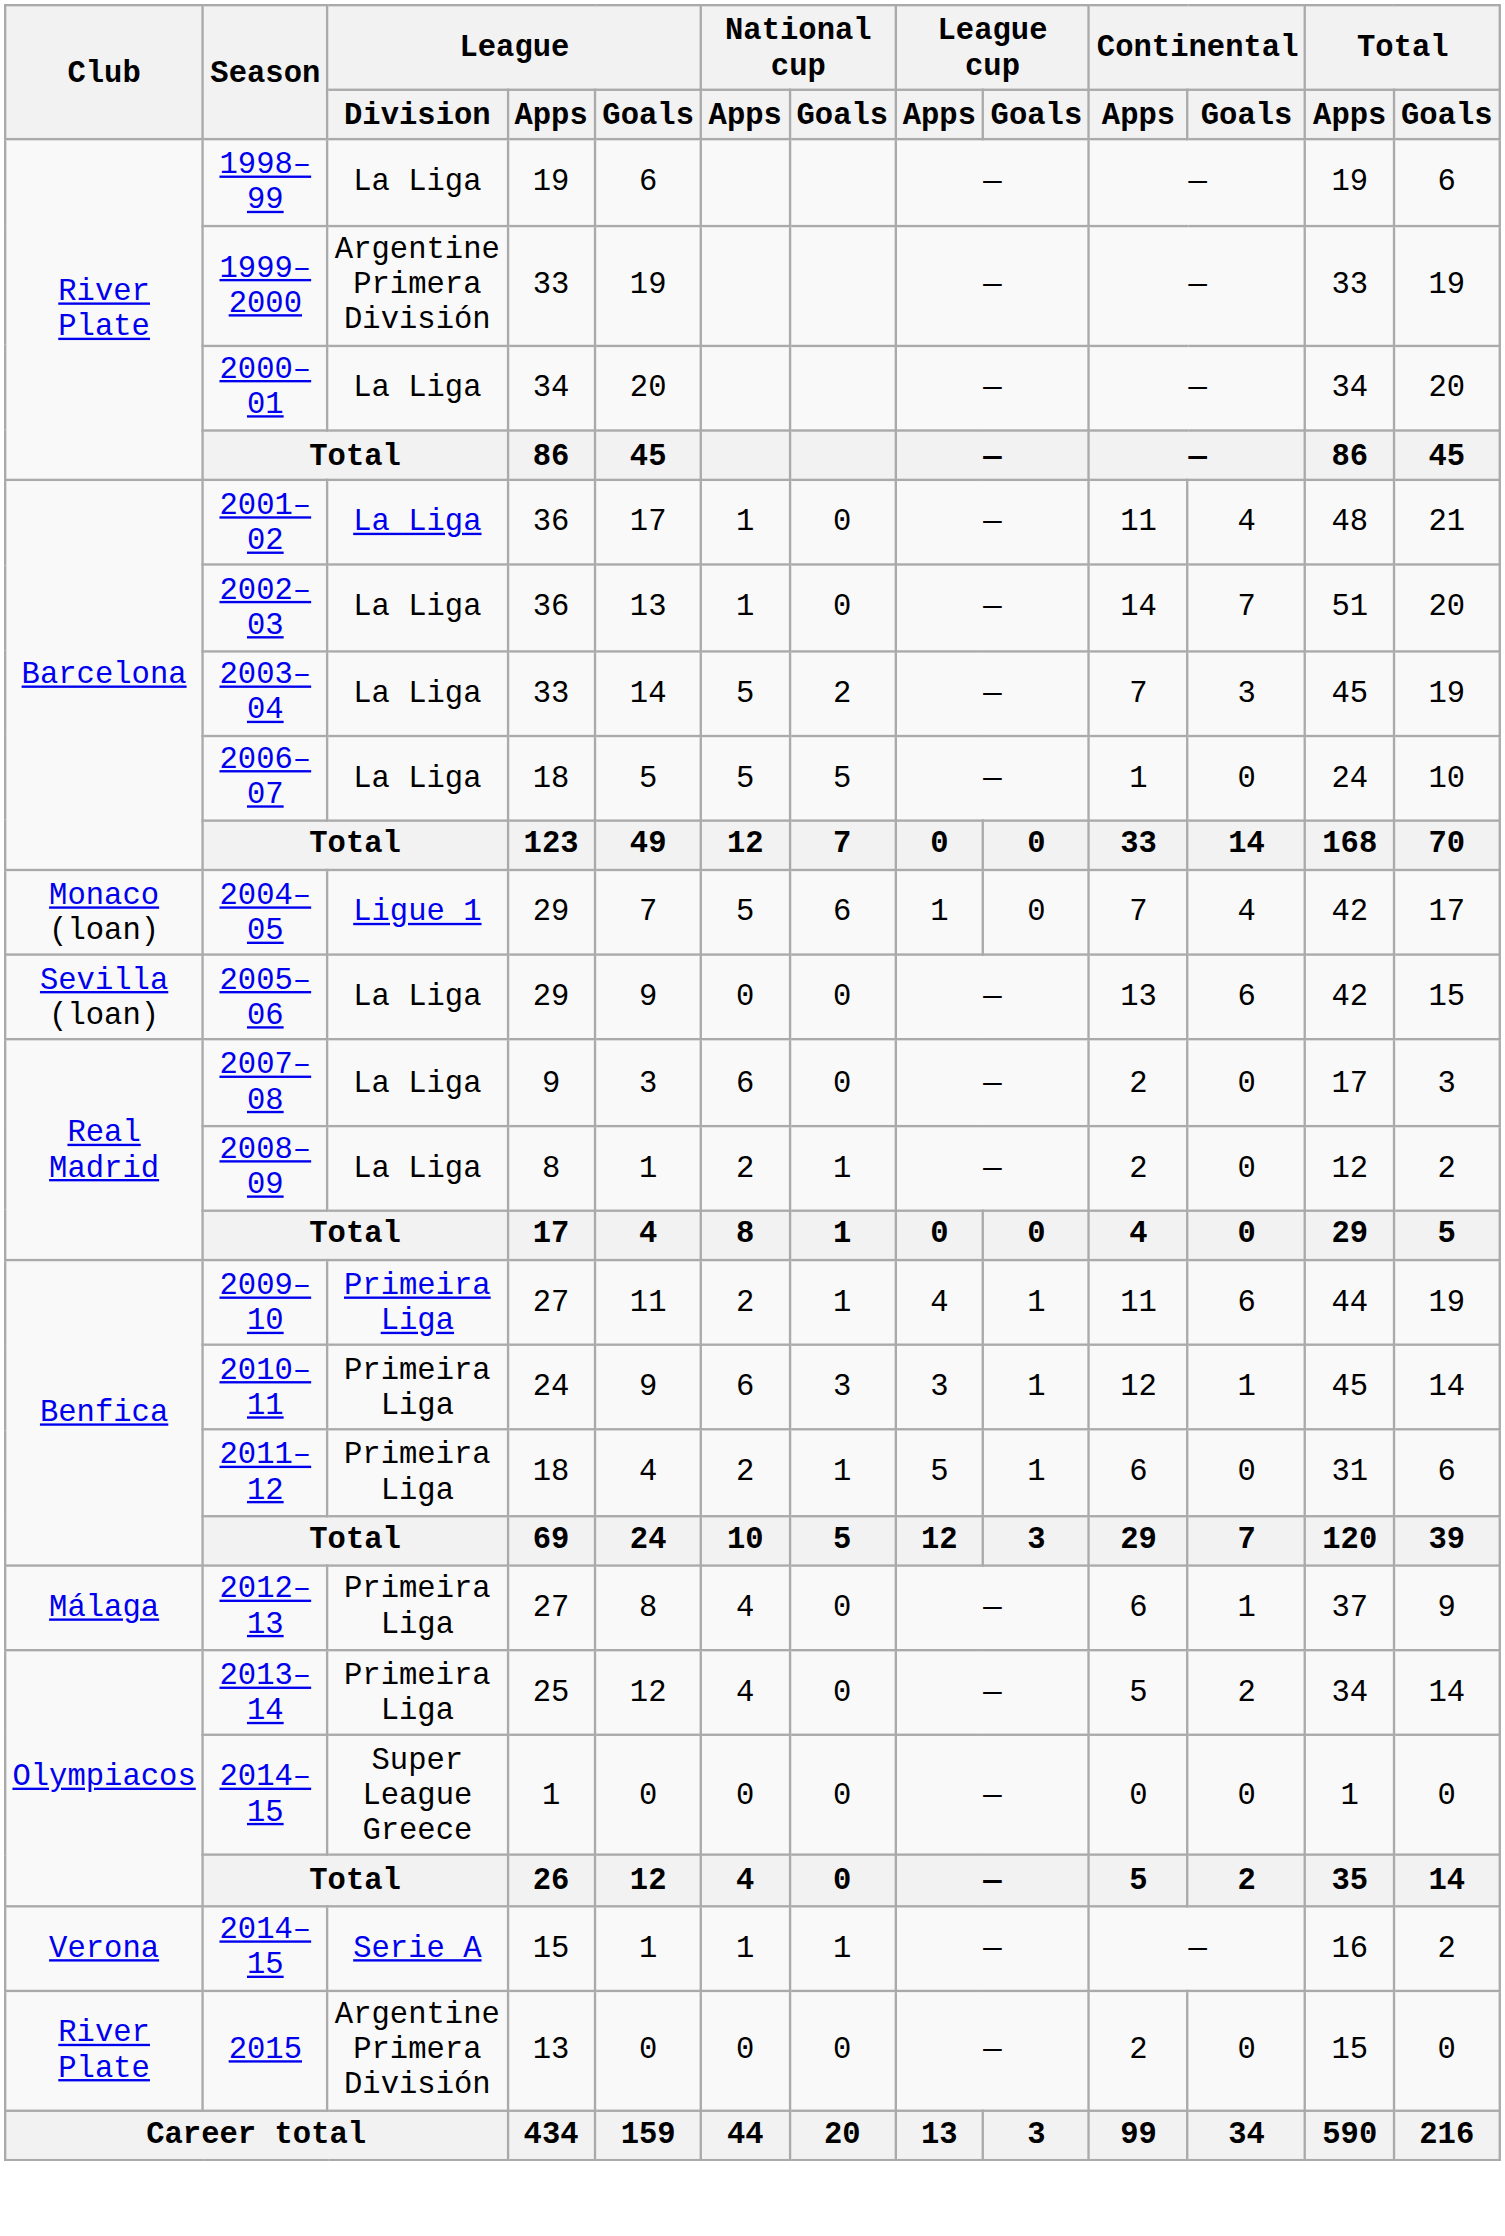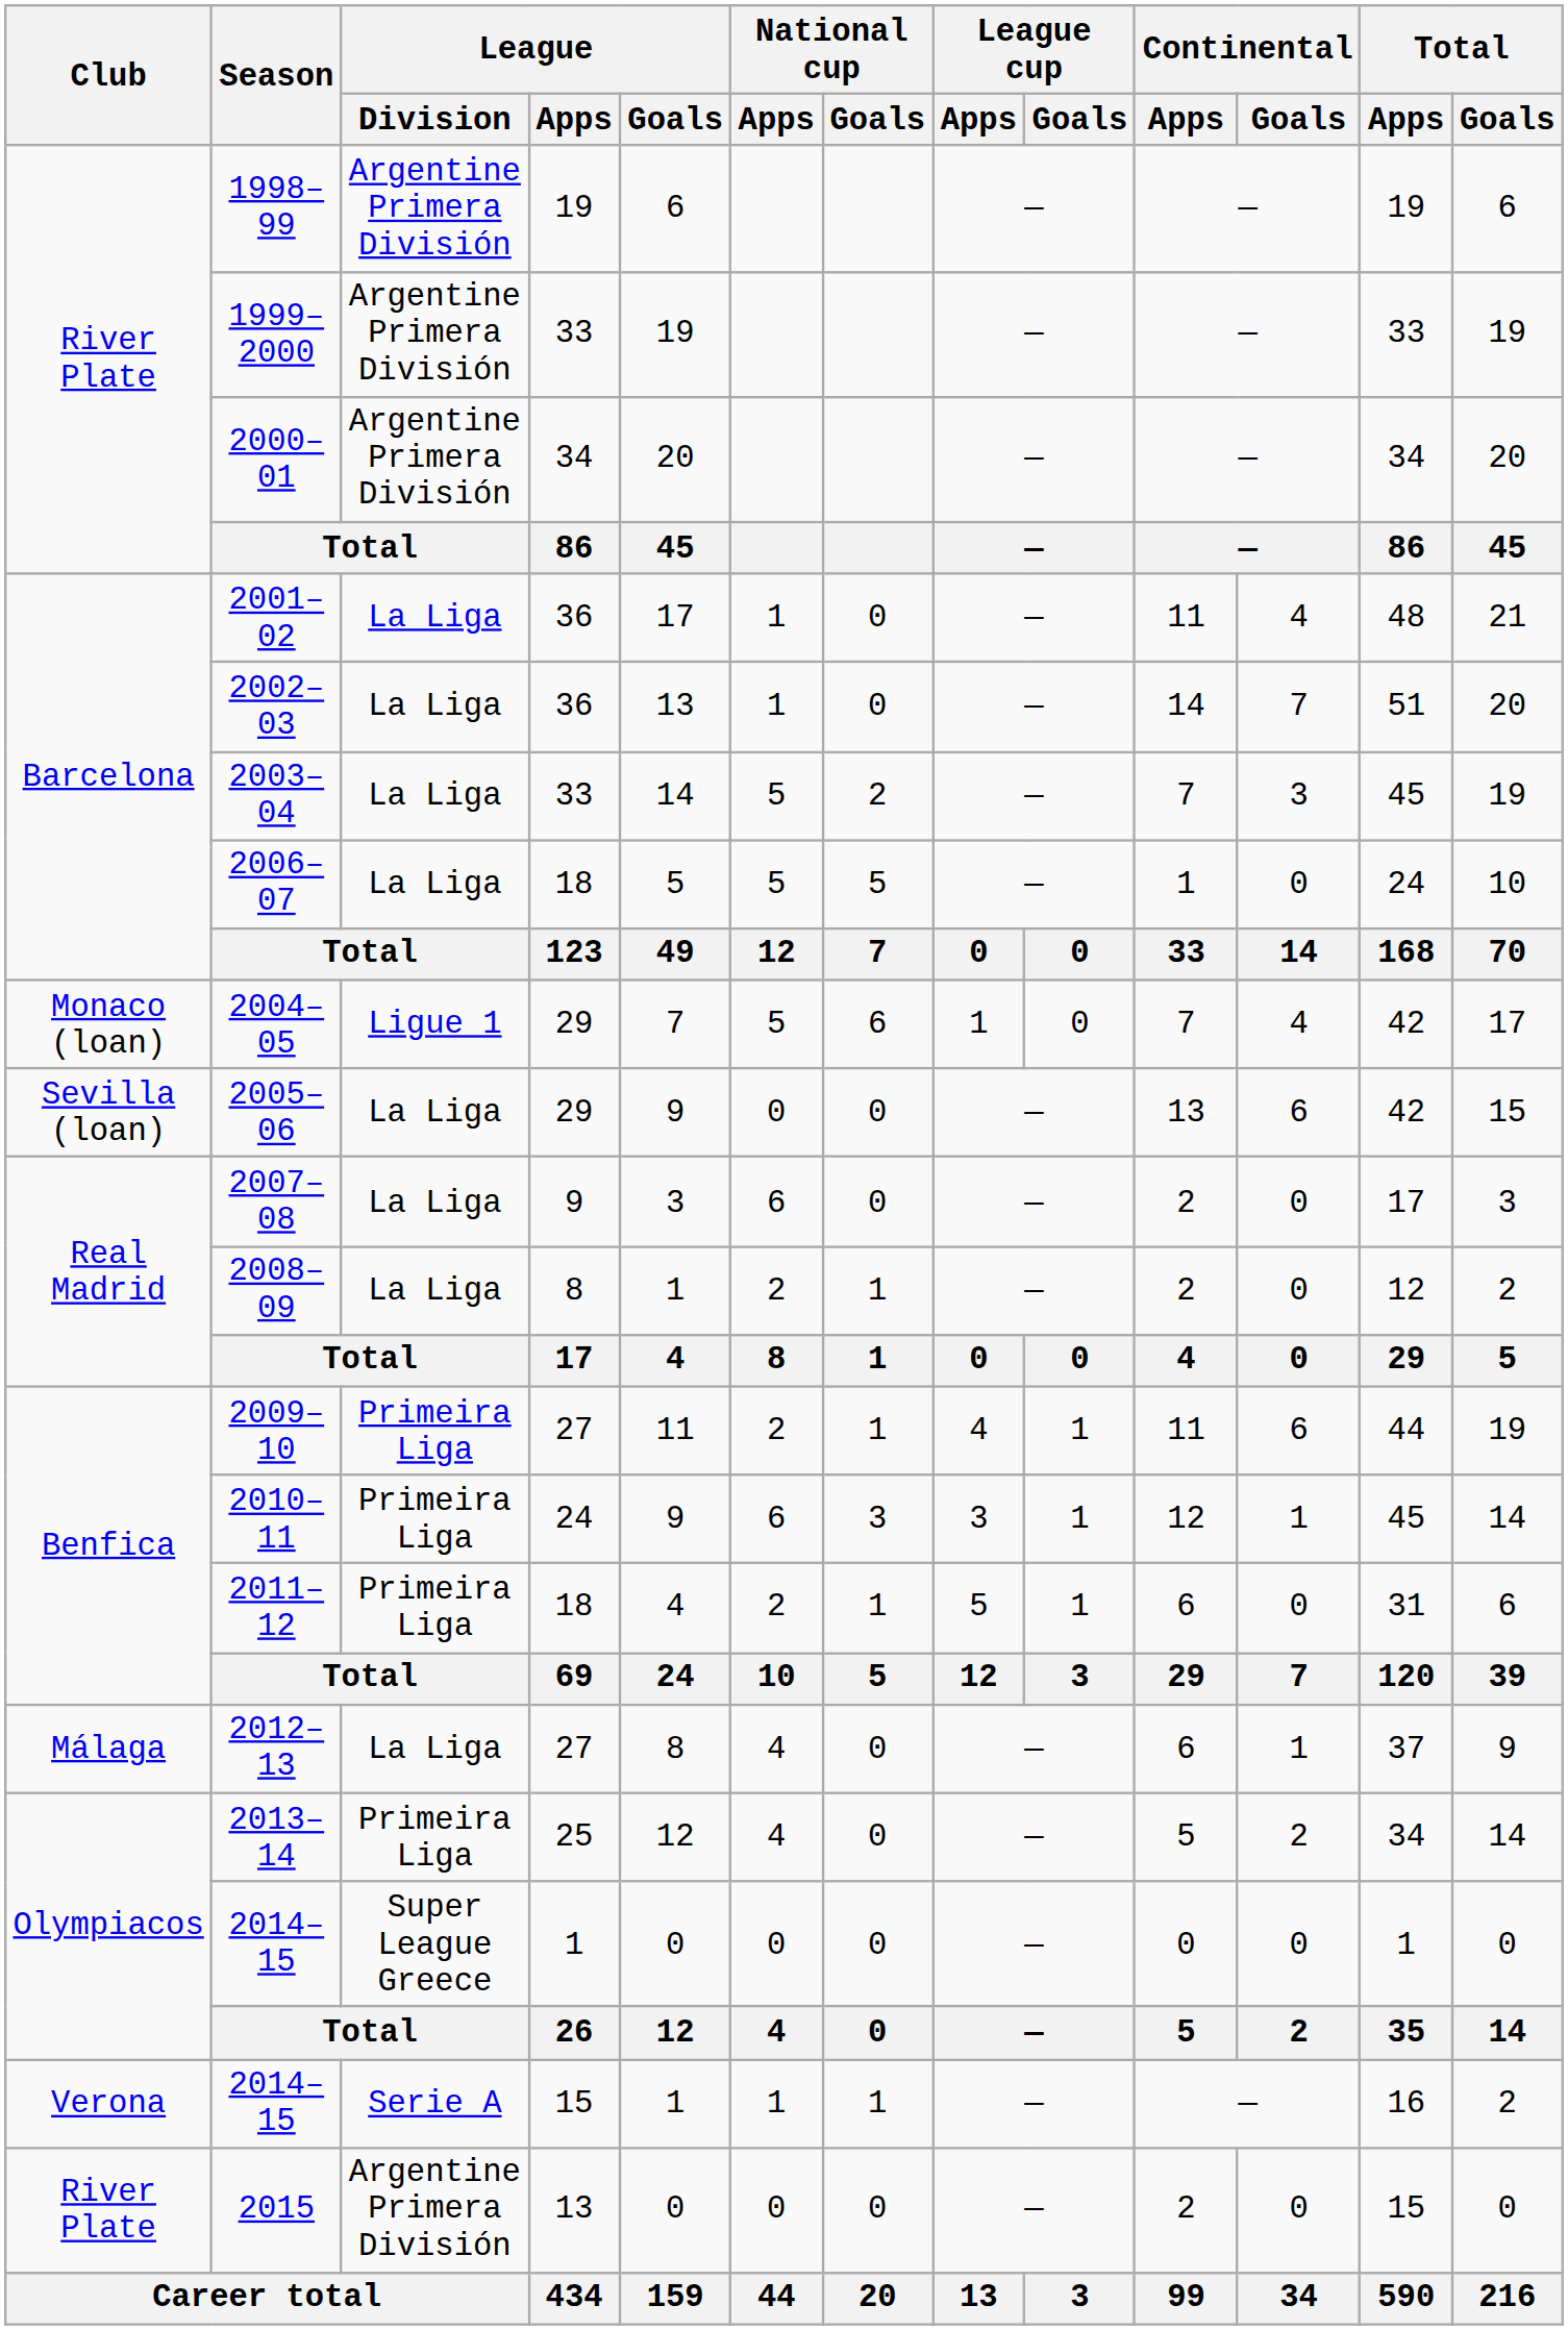1998–99 | League / Division: La Liga -> Argentine Primera División
2000–01 | League / Division: La Liga -> Argentine Primera División
2012–13 | League / Division: Primeira Liga -> La Liga
